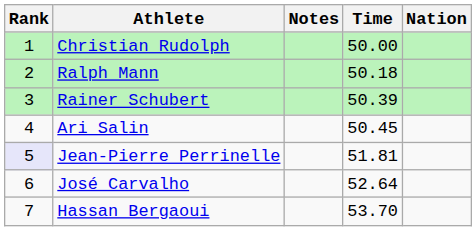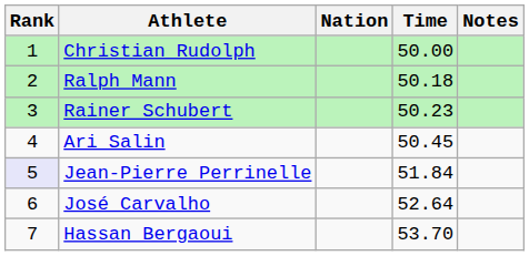columns swapped: Nation <-> Notes
Rainer Schubert | Time: 50.39 -> 50.23
Jean-Pierre Perrinelle | Time: 51.81 -> 51.84
